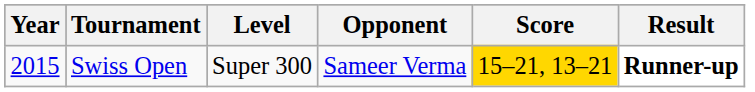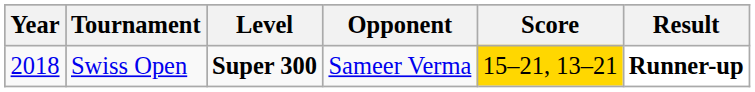Swiss Open | Year: 2015 -> 2018
Swiss Open | Level: normal -> bold
